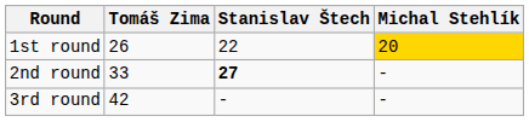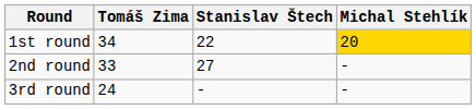1st round | Tomáš Zima: 26 -> 34
2nd round | Stanislav Štech: bold -> normal
3rd round | Tomáš Zima: 42 -> 24
